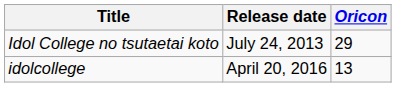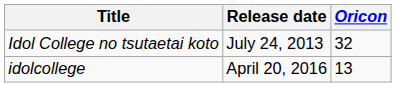Idol College no tsutaetai koto | Oricon: 29 -> 32
